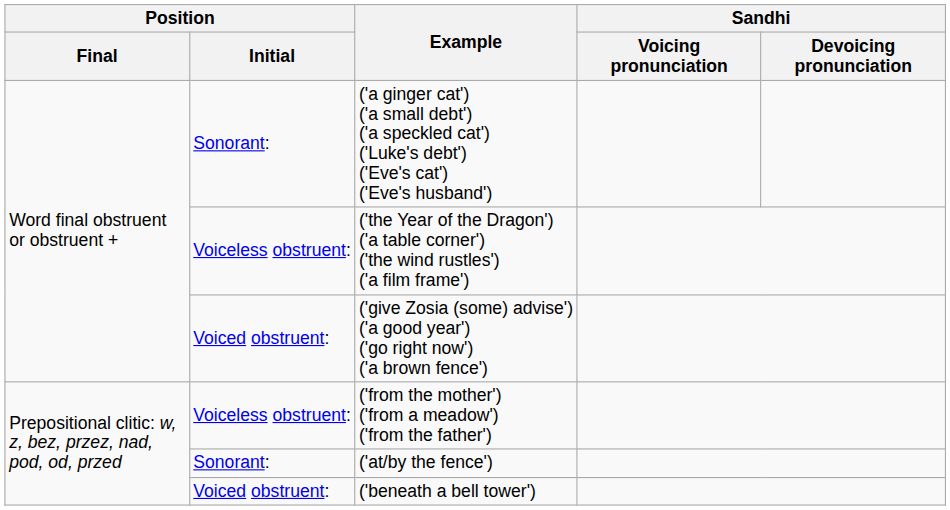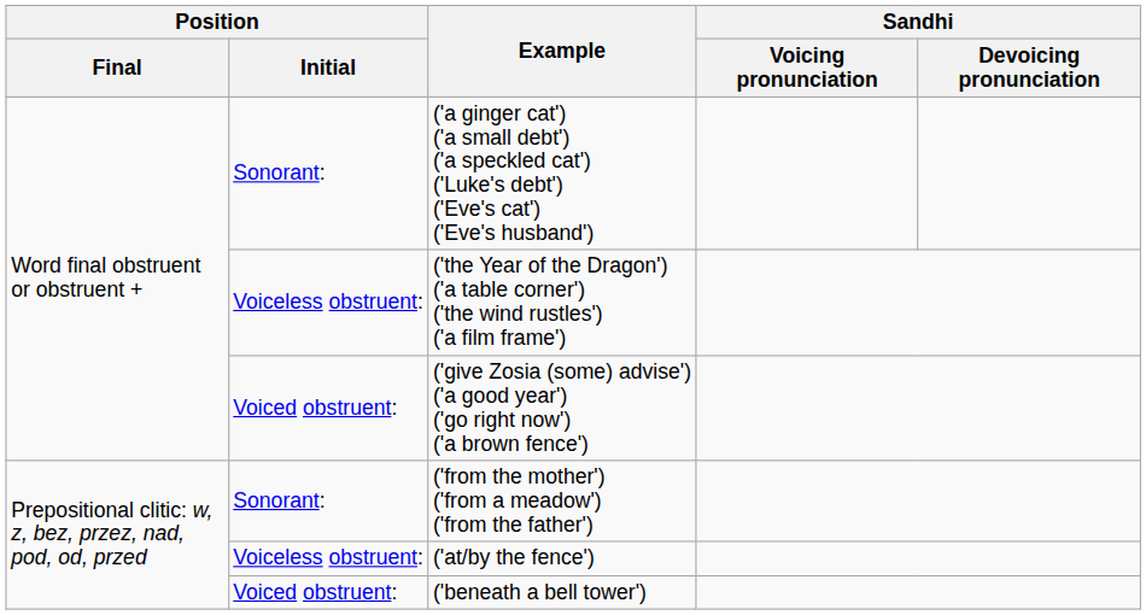('from the mother') ('from a meadow') ('from the father') | Position / Initial: Voiceless obstruent: -> Sonorant:
('at/by the fence') | Position / Initial: Sonorant: -> Voiceless obstruent:
